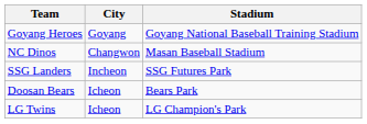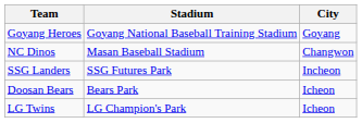columns swapped: City <-> Stadium
